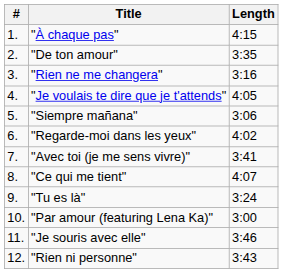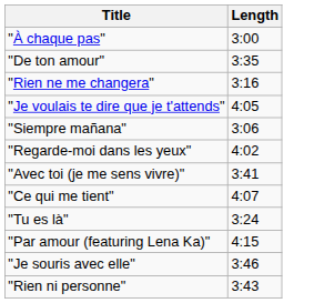- column: # | 1. | 2. | 3. | 4. | 5. | 6. | 7. | 8. | 9. | 10. | 11. | 12.
"À chaque pas" | Length: 4:15 -> 3:00
"Par amour (featuring Lena Ka)" | Length: 3:00 -> 4:15
